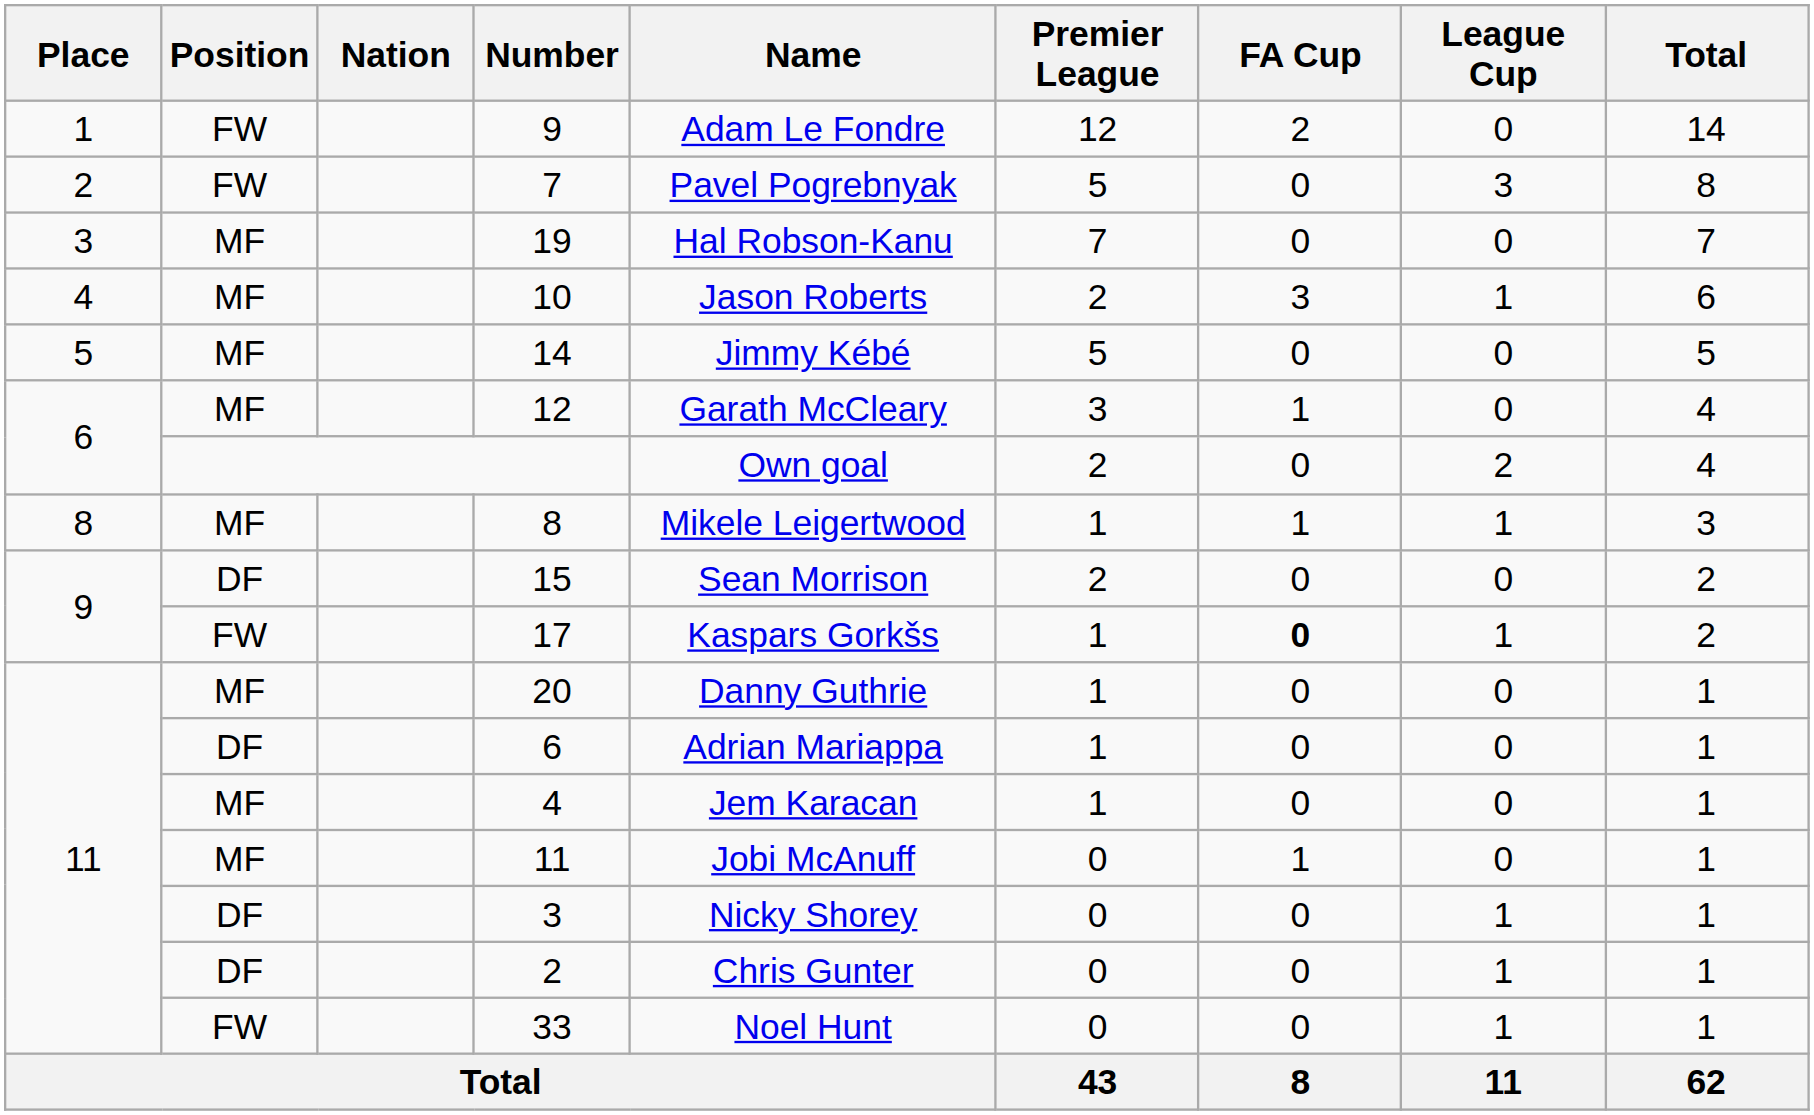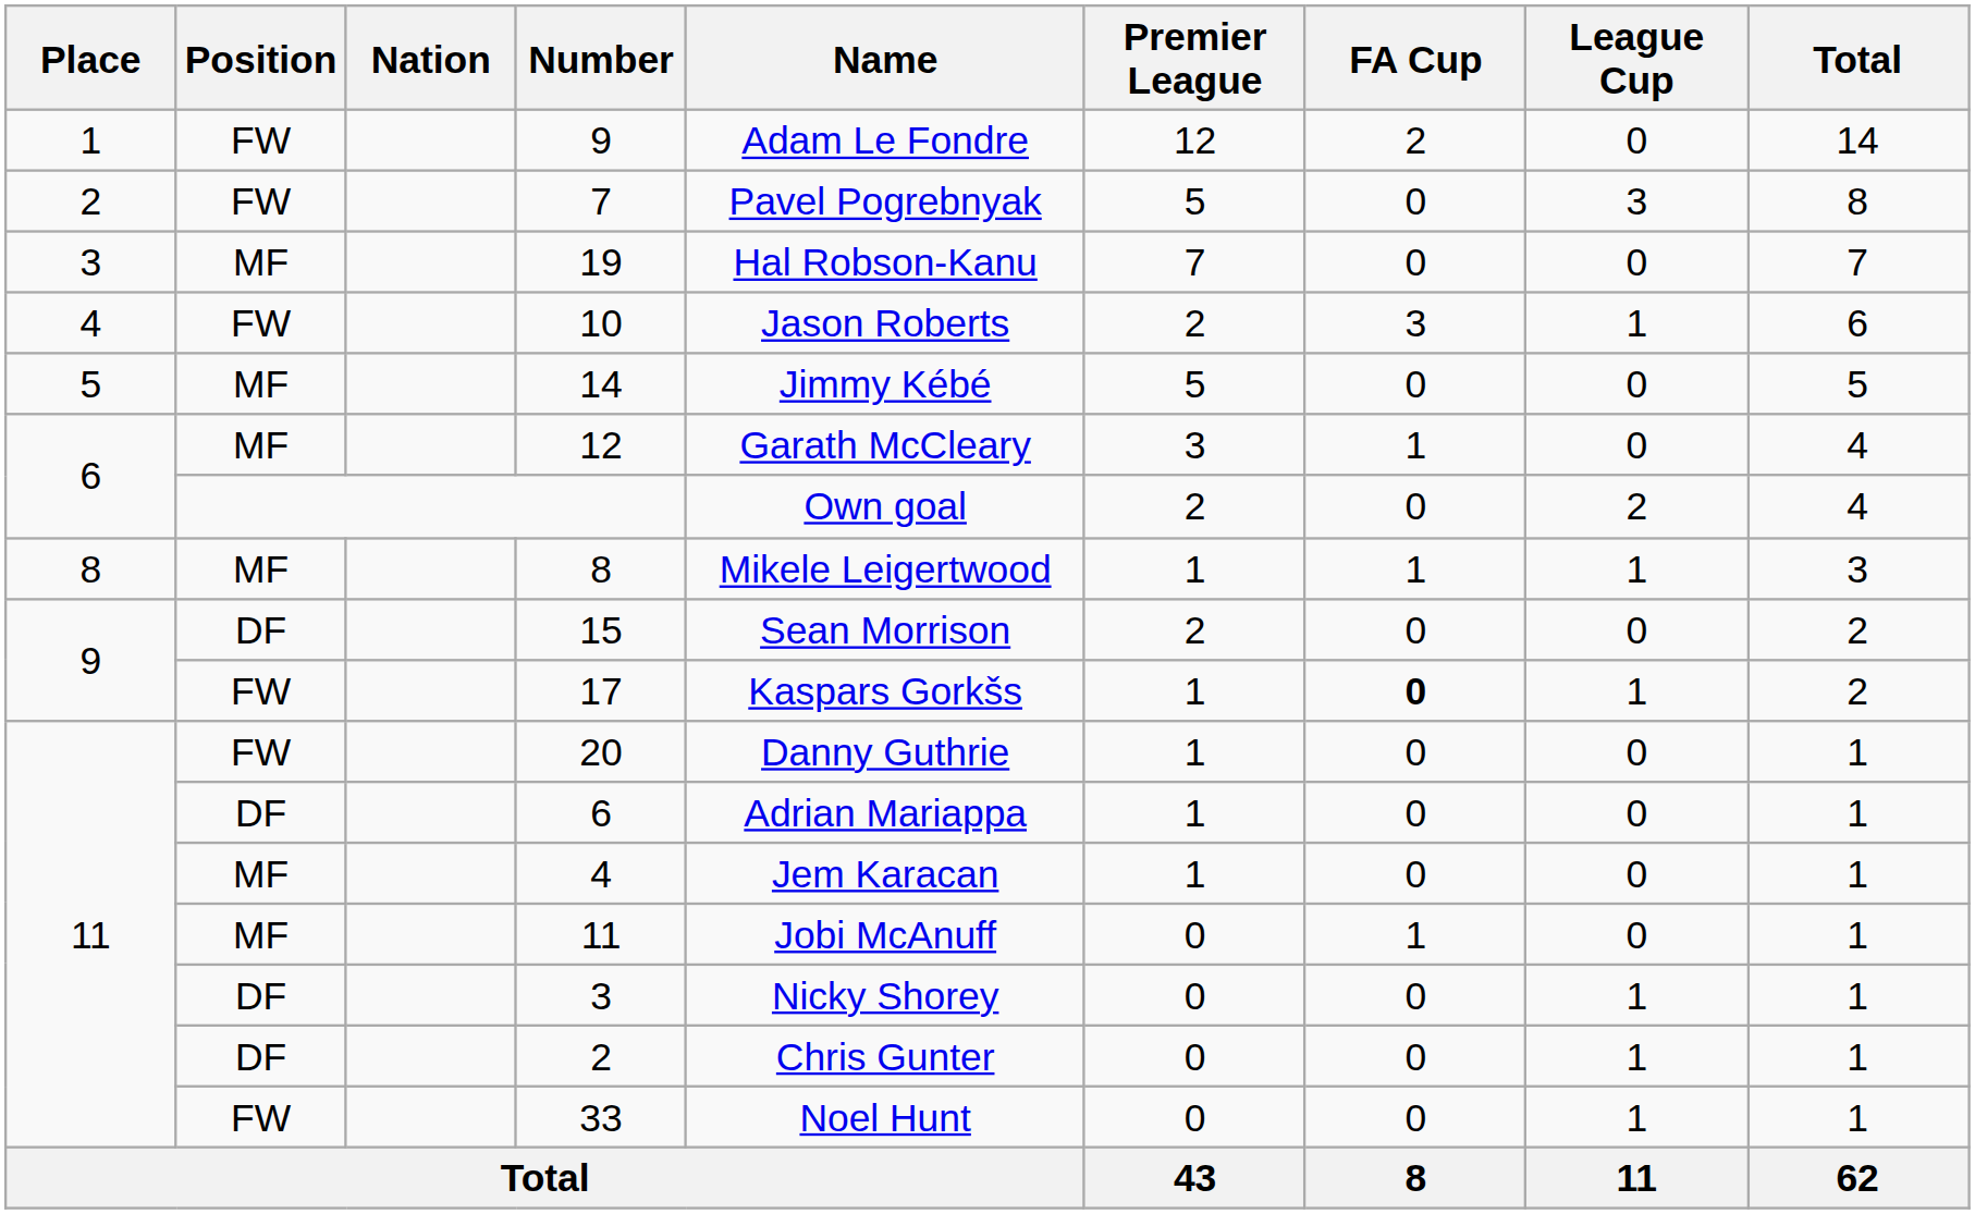10 | Position: MF -> FW
20 | Position: MF -> FW
